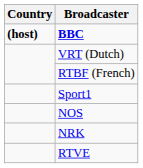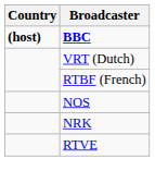- row: Sport1
